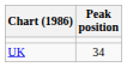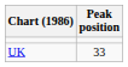UK | Peak position: 34 -> 33
